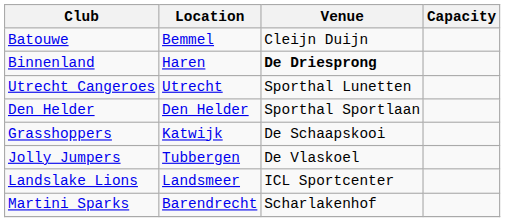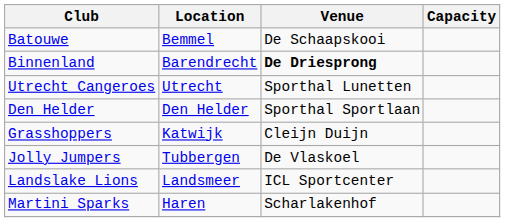Batouwe | Venue: Cleijn Duijn -> De Schaapskooi
Binnenland | Location: Haren -> Barendrecht
Grasshoppers | Venue: De Schaapskooi -> Cleijn Duijn
Martini Sparks | Location: Barendrecht -> Haren
